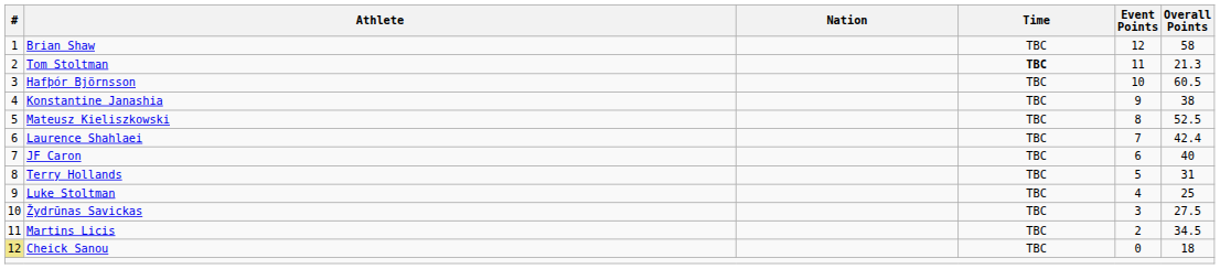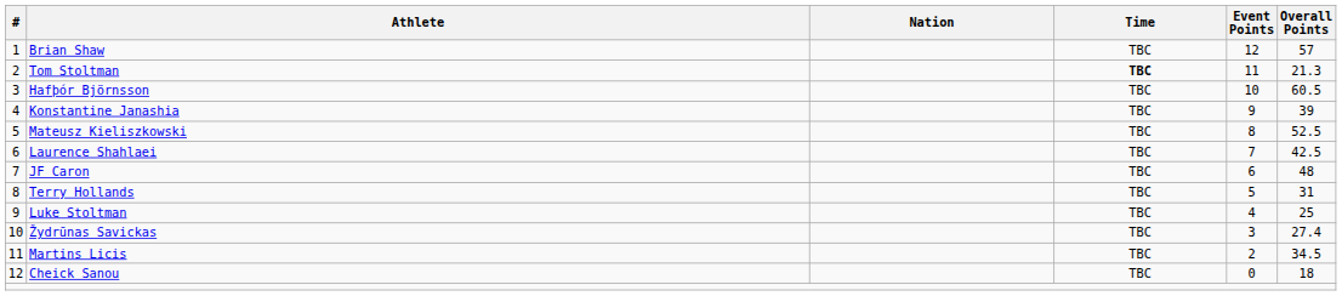Brian Shaw | Overall Points: 58 -> 57
Konstantine Janashia | Overall Points: 38 -> 39
Laurence Shahlaei | Overall Points: 42.4 -> 42.5
JF Caron | Overall Points: 40 -> 48
Žydrūnas Savickas | Overall Points: 27.5 -> 27.4
Cheick Sanou | #: khaki background -> no background
